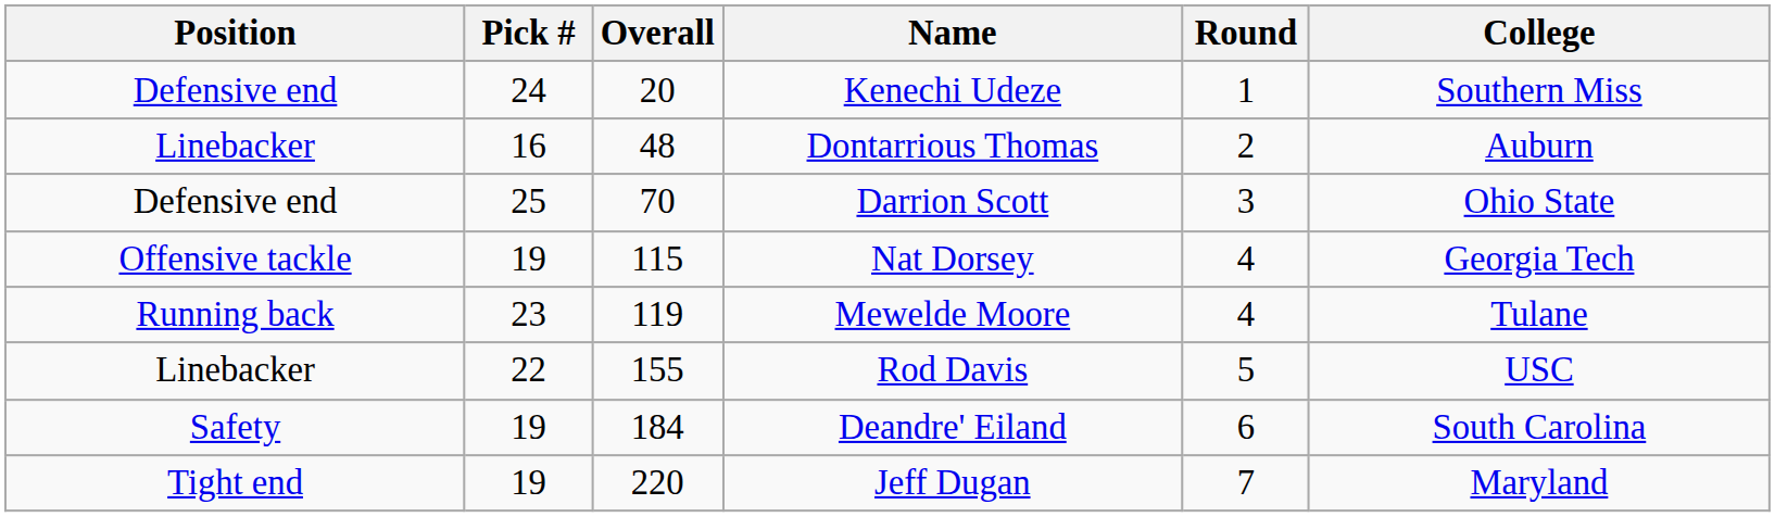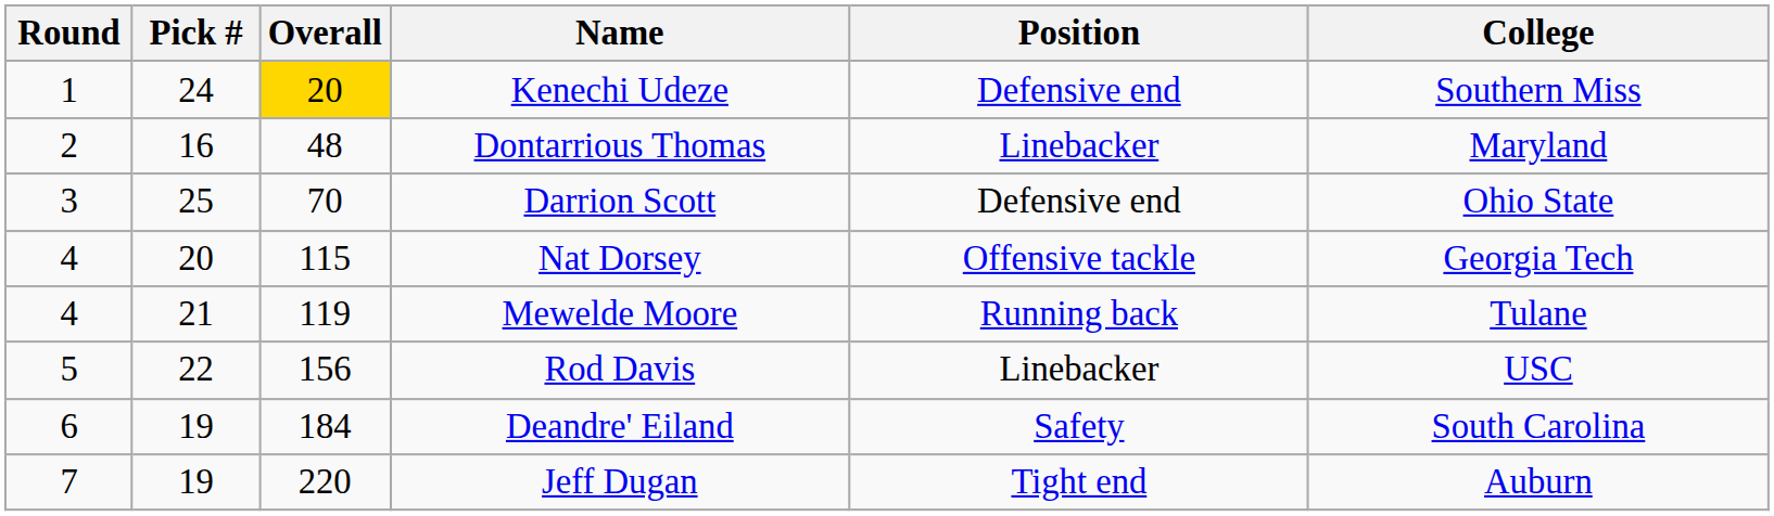columns swapped: Round <-> Position
Kenechi Udeze | Overall: no background -> gold background
Dontarrious Thomas | College: Auburn -> Maryland
Nat Dorsey | Pick #: 19 -> 20
Mewelde Moore | Pick #: 23 -> 21
Rod Davis | Overall: 155 -> 156
Jeff Dugan | College: Maryland -> Auburn
